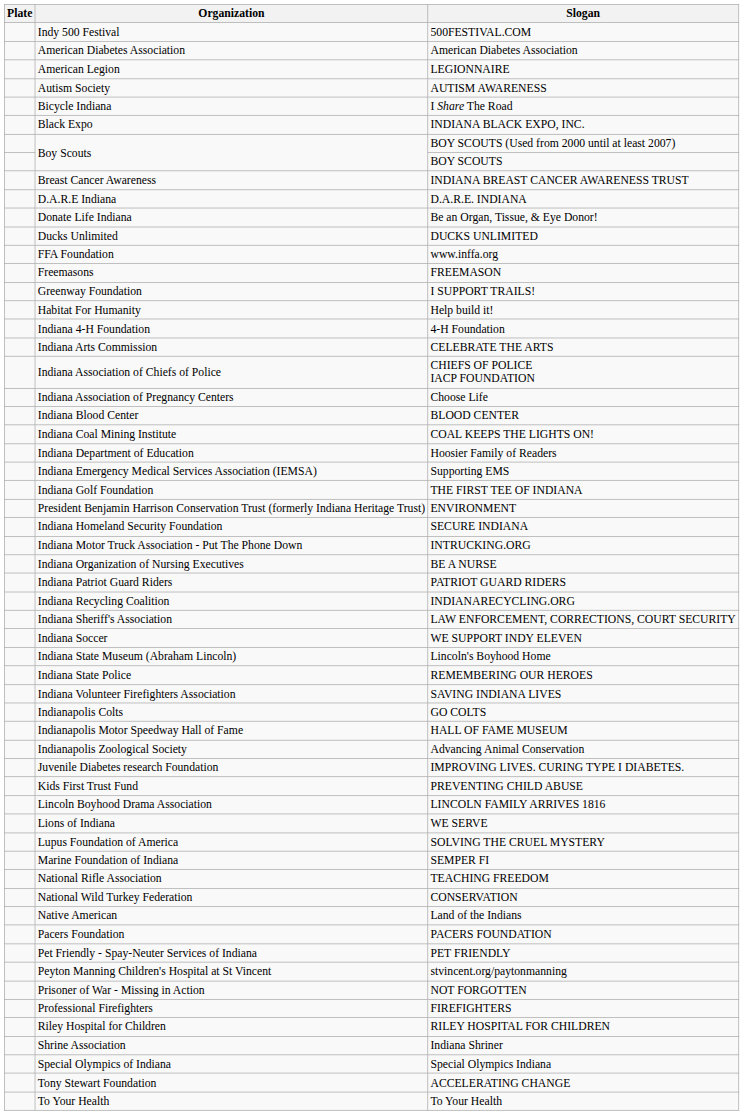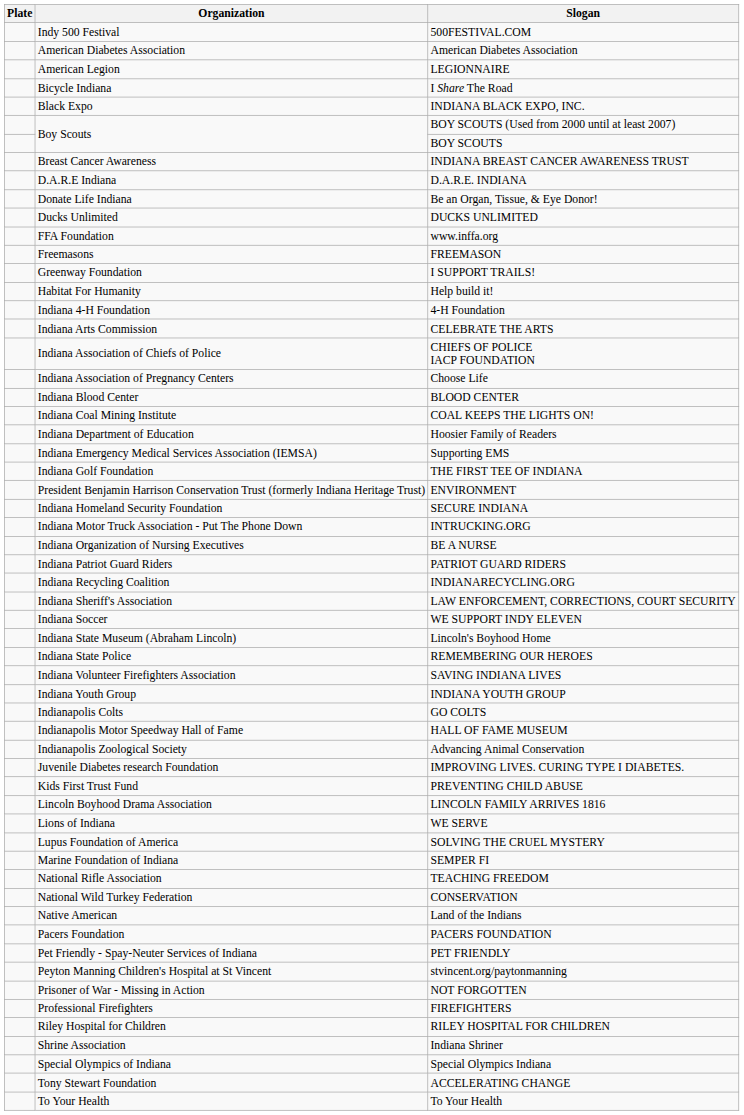- row: Autism Society | AUTISM AWARENESS
+ row: Indiana Youth Group | INDIANA YOUTH GROUP
